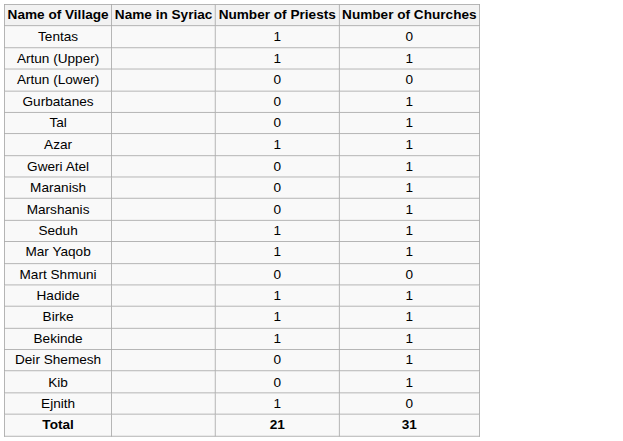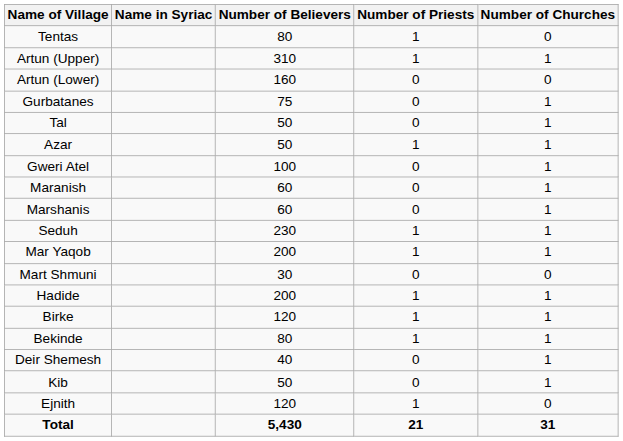+ column: Number of Believers | 80 | 310 | 160 | 75 | 50 | 50 | 100 | 60 | 60 | 230 | 200 | 30 | 200 | 120 | 80 | 40 | 50 | 120 | 5,430
